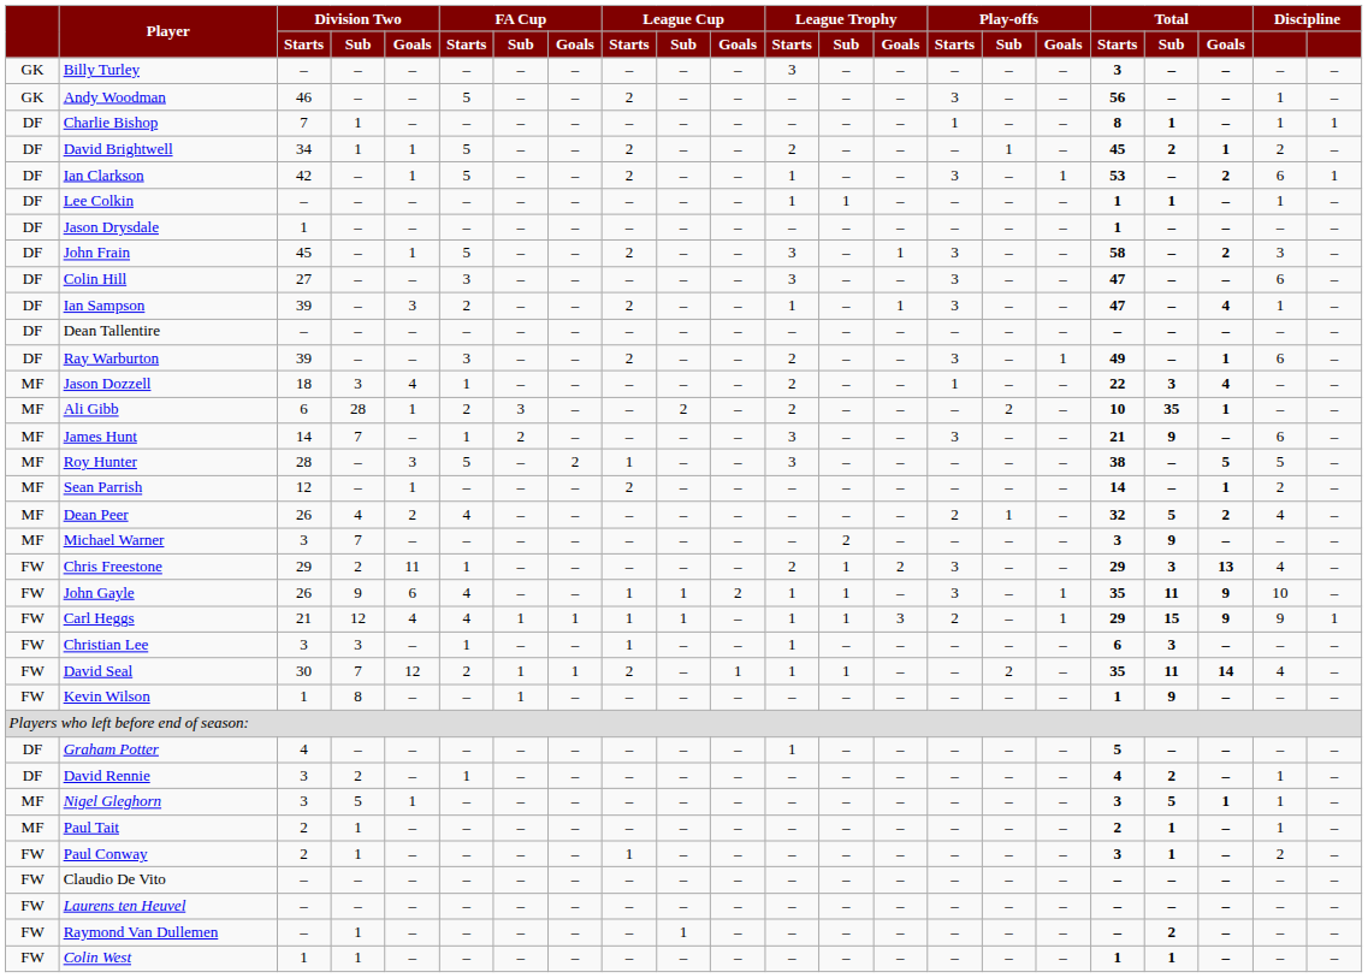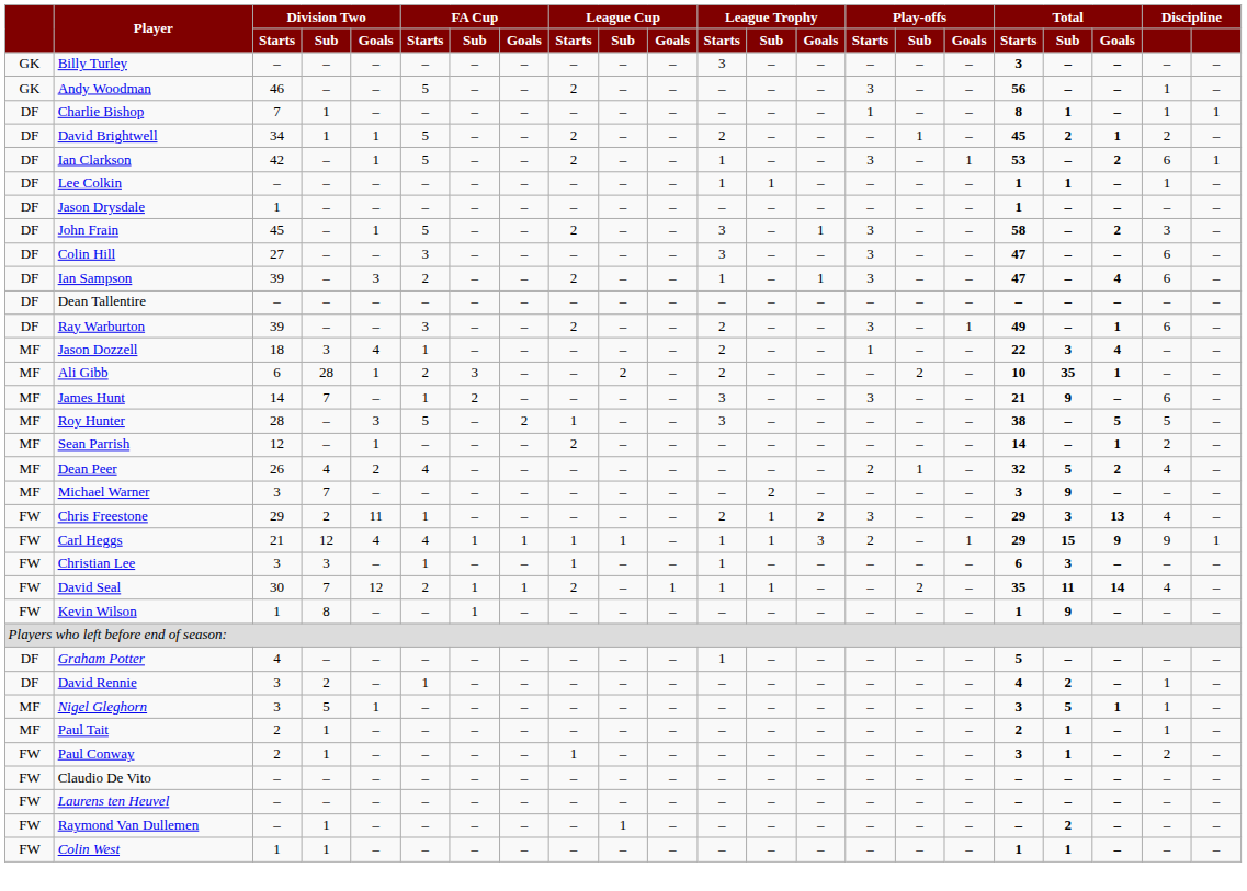Ian Sampson | column 21: 1 -> 6
- row: FW | John Gayle | 26 | 9 | 6 | 4 | – | – | 1 | 1 | 2 | 1 | 1 | – | 3 | – | 1 | 35 | 11 | 9 | 10 | –
